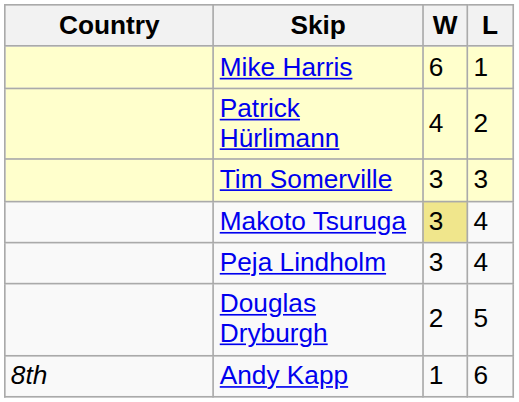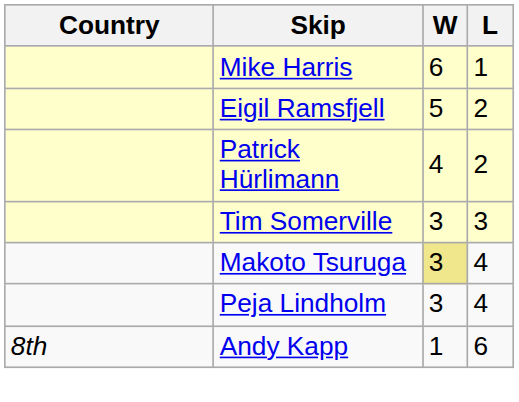+ row: Eigil Ramsfjell | 5 | 2
- row: Douglas Dryburgh | 2 | 5
